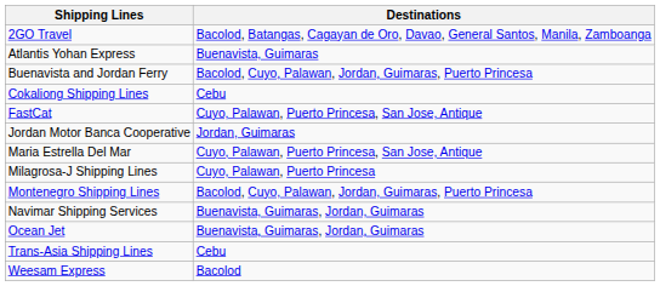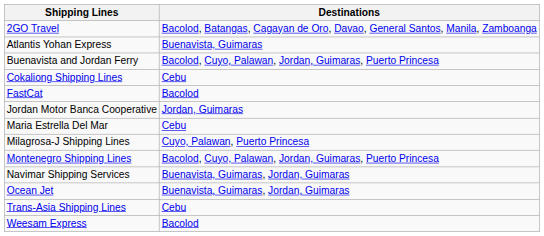FastCat | Destinations: Cuyo, Palawan, Puerto Princesa, San Jose, Antique -> Bacolod
Maria Estrella Del Mar | Destinations: Cuyo, Palawan, Puerto Princesa, San Jose, Antique -> Cebu
